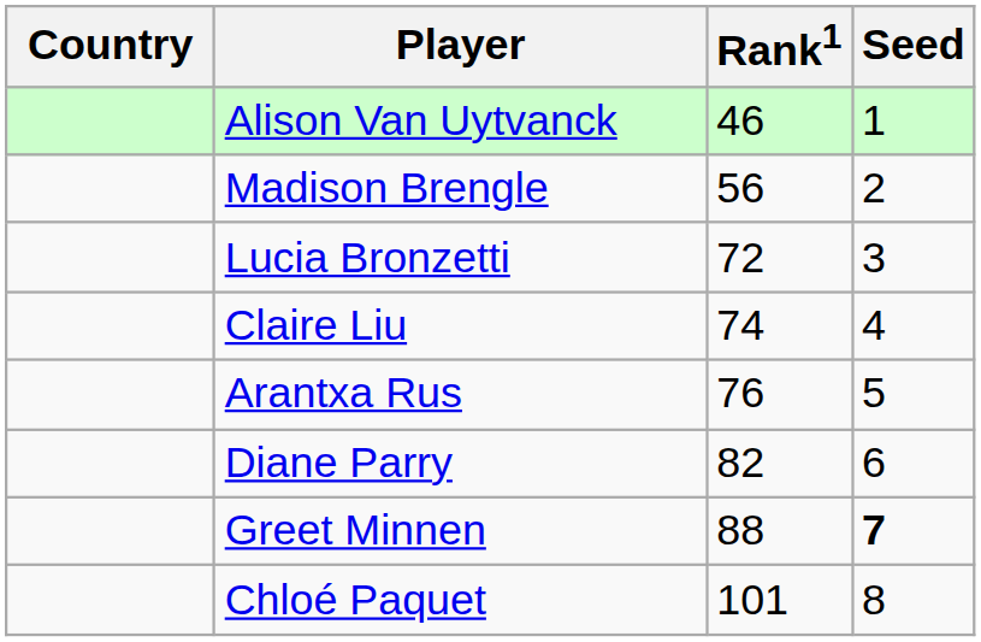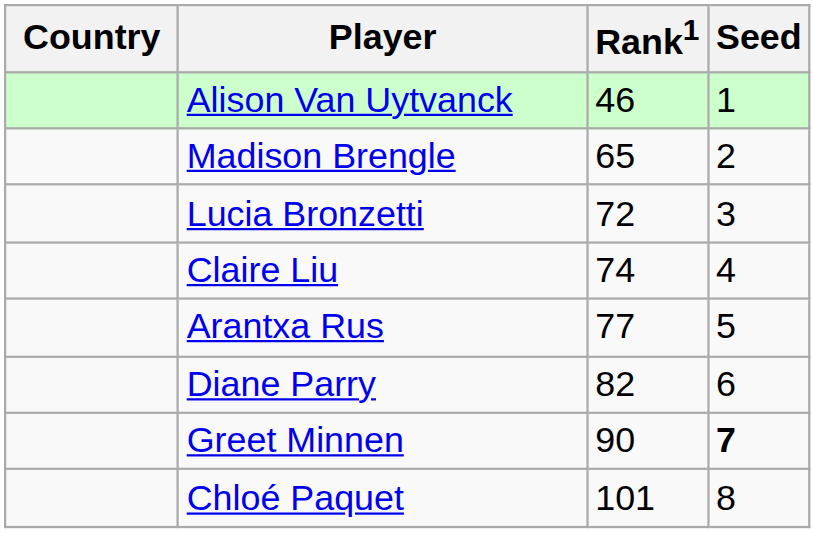Madison Brengle | Rank1: 56 -> 65
Arantxa Rus | Rank1: 76 -> 77
Greet Minnen | Rank1: 88 -> 90
